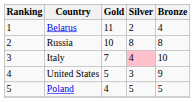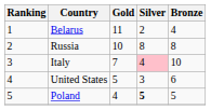United States | Bronze: 9 -> 6
Poland | Silver: normal -> bold
